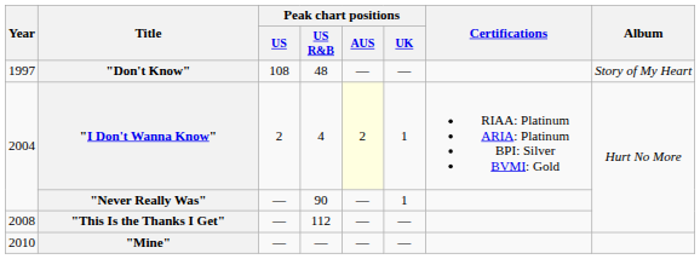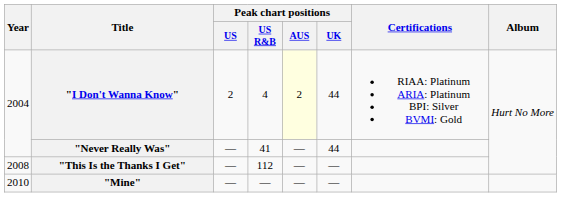- row: 1997 | "Don't Know" | 108 | 48 | — | — | Story of My Heart
"I Don't Wanna Know" | Peak chart positions / UK: 1 -> 44
"Never Really Was" | Peak chart positions / US R&B: 90 -> 41
"Never Really Was" | Peak chart positions / UK: 1 -> 44
